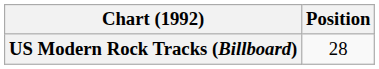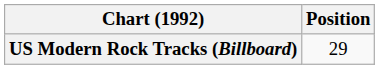US Modern Rock Tracks (Billboard) | Position: 28 -> 29
